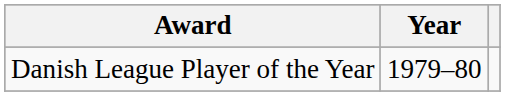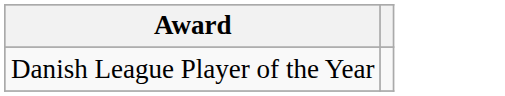- column: Year | 1979–80
